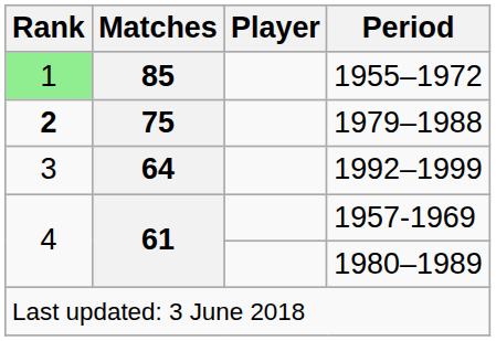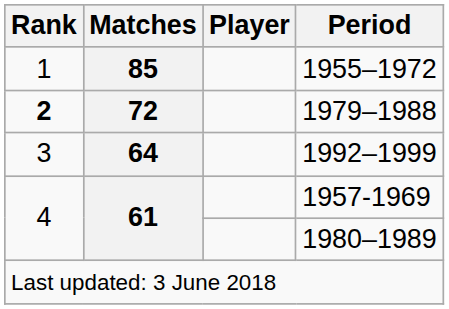1955–1972 | Rank: lightgreen background -> no background
1979–1988 | Matches: 75 -> 72
